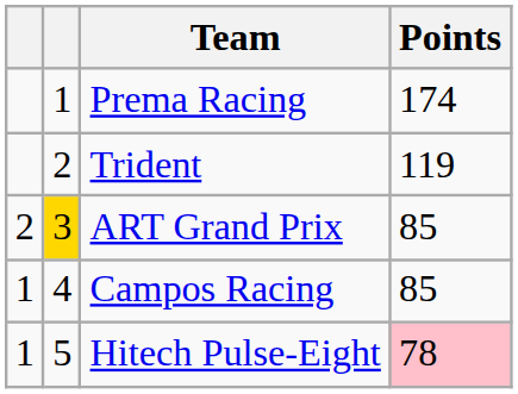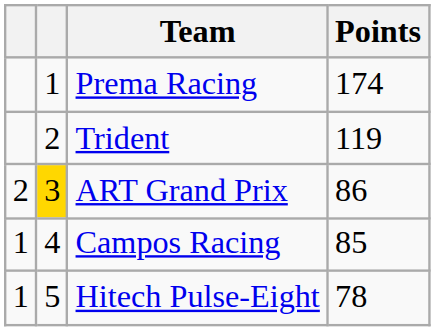ART Grand Prix | Points: 85 -> 86
Hitech Pulse-Eight | Points: pink background -> no background
